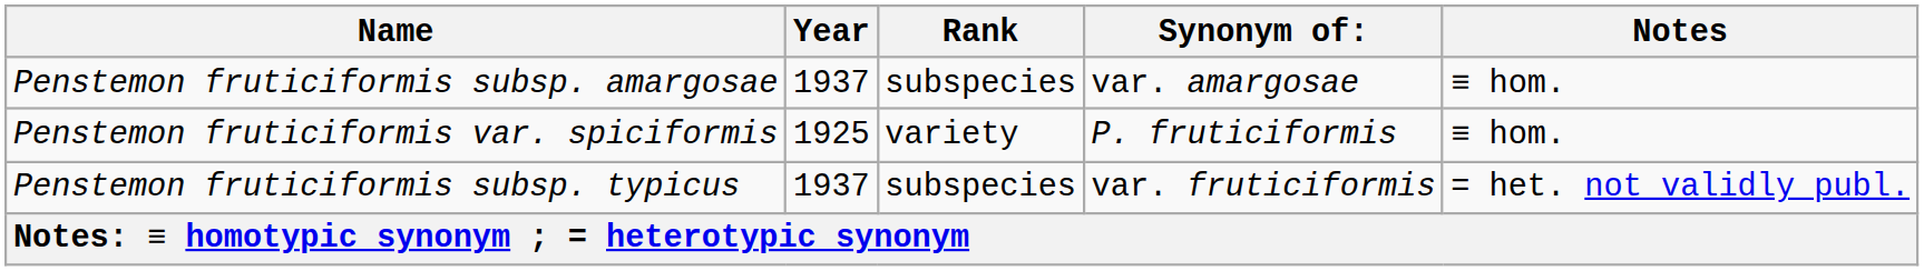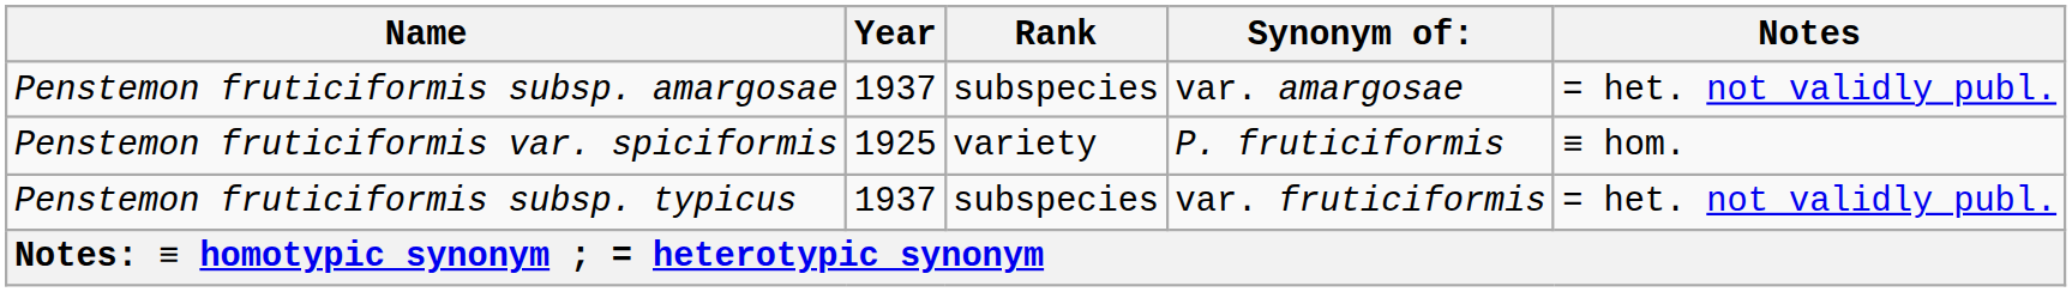Penstemon fruticiformis subsp. amargosae | Notes: ≡ hom. -> = het. not validly publ.
